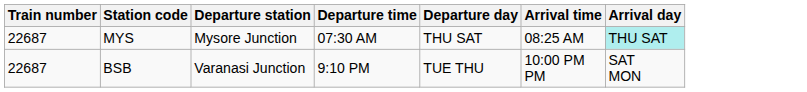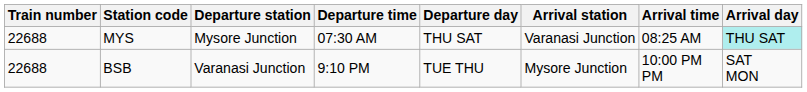+ column: Arrival station | Varanasi Junction | Mysore Junction
MYS | Train number: 22687 -> 22688
BSB | Train number: 22687 -> 22688
